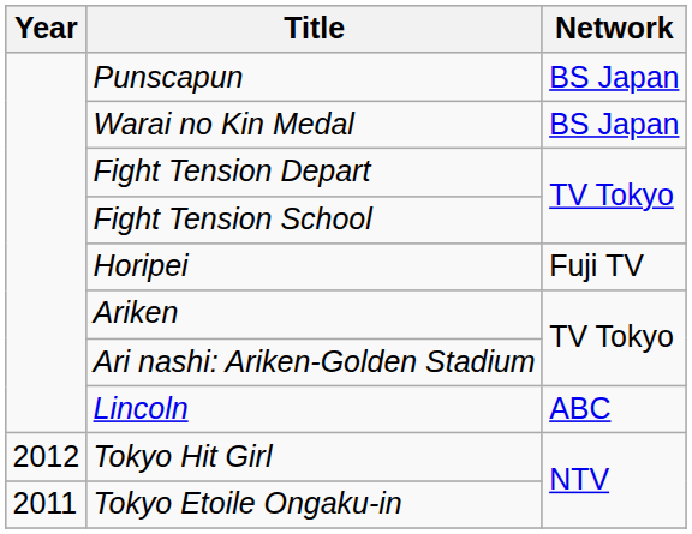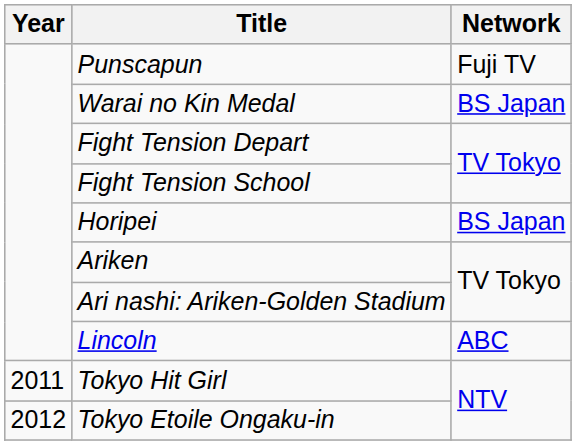Punscapun | Network: BS Japan -> Fuji TV
Horipei | Network: Fuji TV -> BS Japan
Tokyo Hit Girl | Year: 2012 -> 2011
Tokyo Etoile Ongaku-in | Year: 2011 -> 2012
